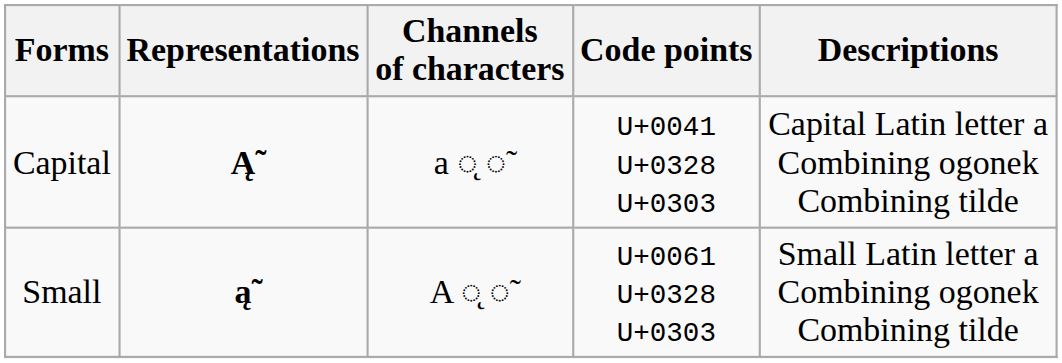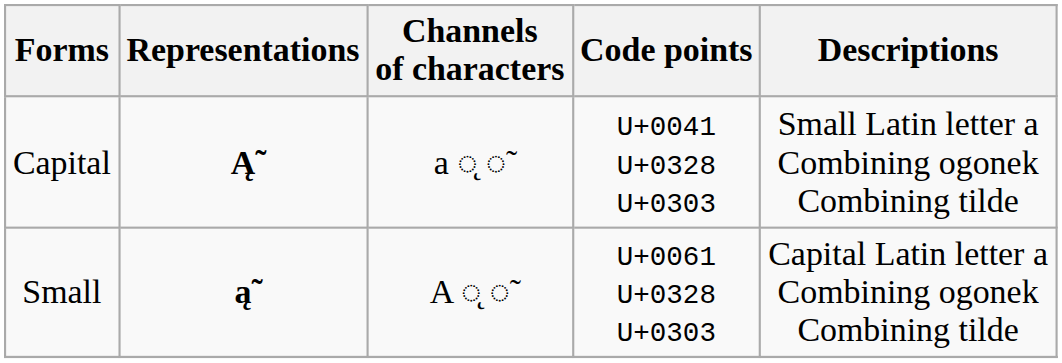Capital | Descriptions: Capital Latin letter a Combining ogonek Combining tilde -> Small Latin letter a Combining ogonek Combining tilde
Small | Descriptions: Small Latin letter a Combining ogonek Combining tilde -> Capital Latin letter a Combining ogonek Combining tilde
